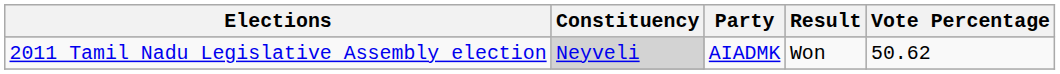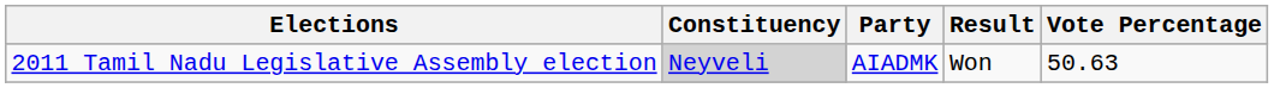2011 Tamil Nadu Legislative Assembly election | Vote Percentage: 50.62 -> 50.63
